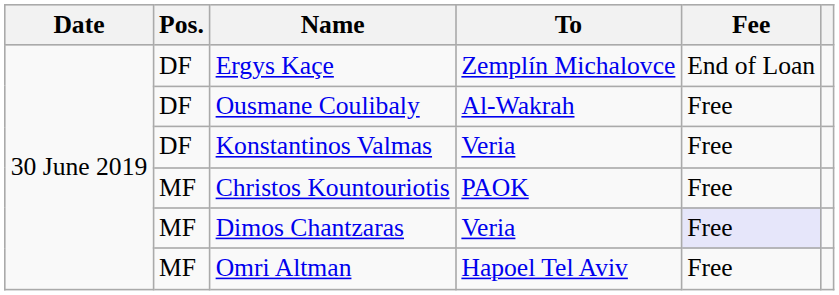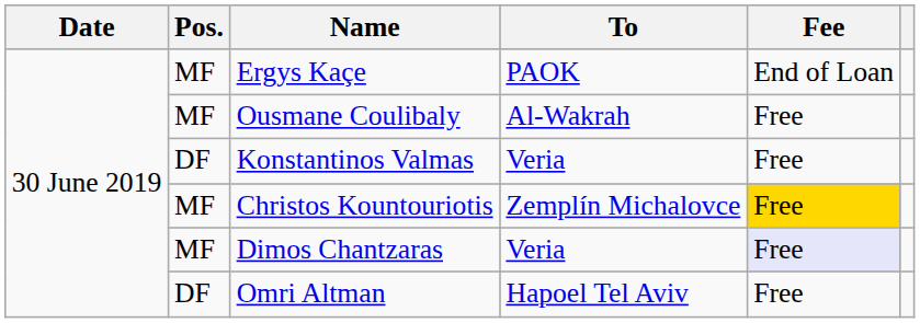Ergys Kaçe | Pos.: DF -> MF
Ergys Kaçe | To: Zemplín Michalovce -> PAOK
Ousmane Coulibaly | Pos.: DF -> MF
Christos Kountouriotis | To: PAOK -> Zemplín Michalovce
Christos Kountouriotis | Fee: no background -> gold background
Omri Altman | Pos.: MF -> DF
